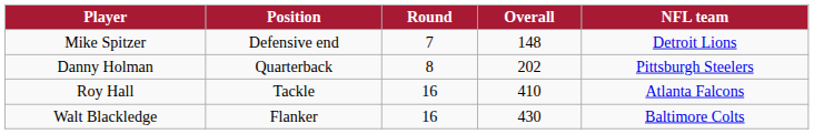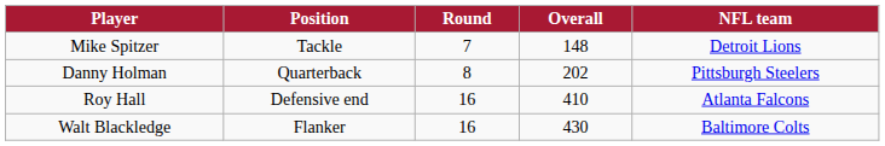Mike Spitzer | Position: Defensive end -> Tackle
Roy Hall | Position: Tackle -> Defensive end
